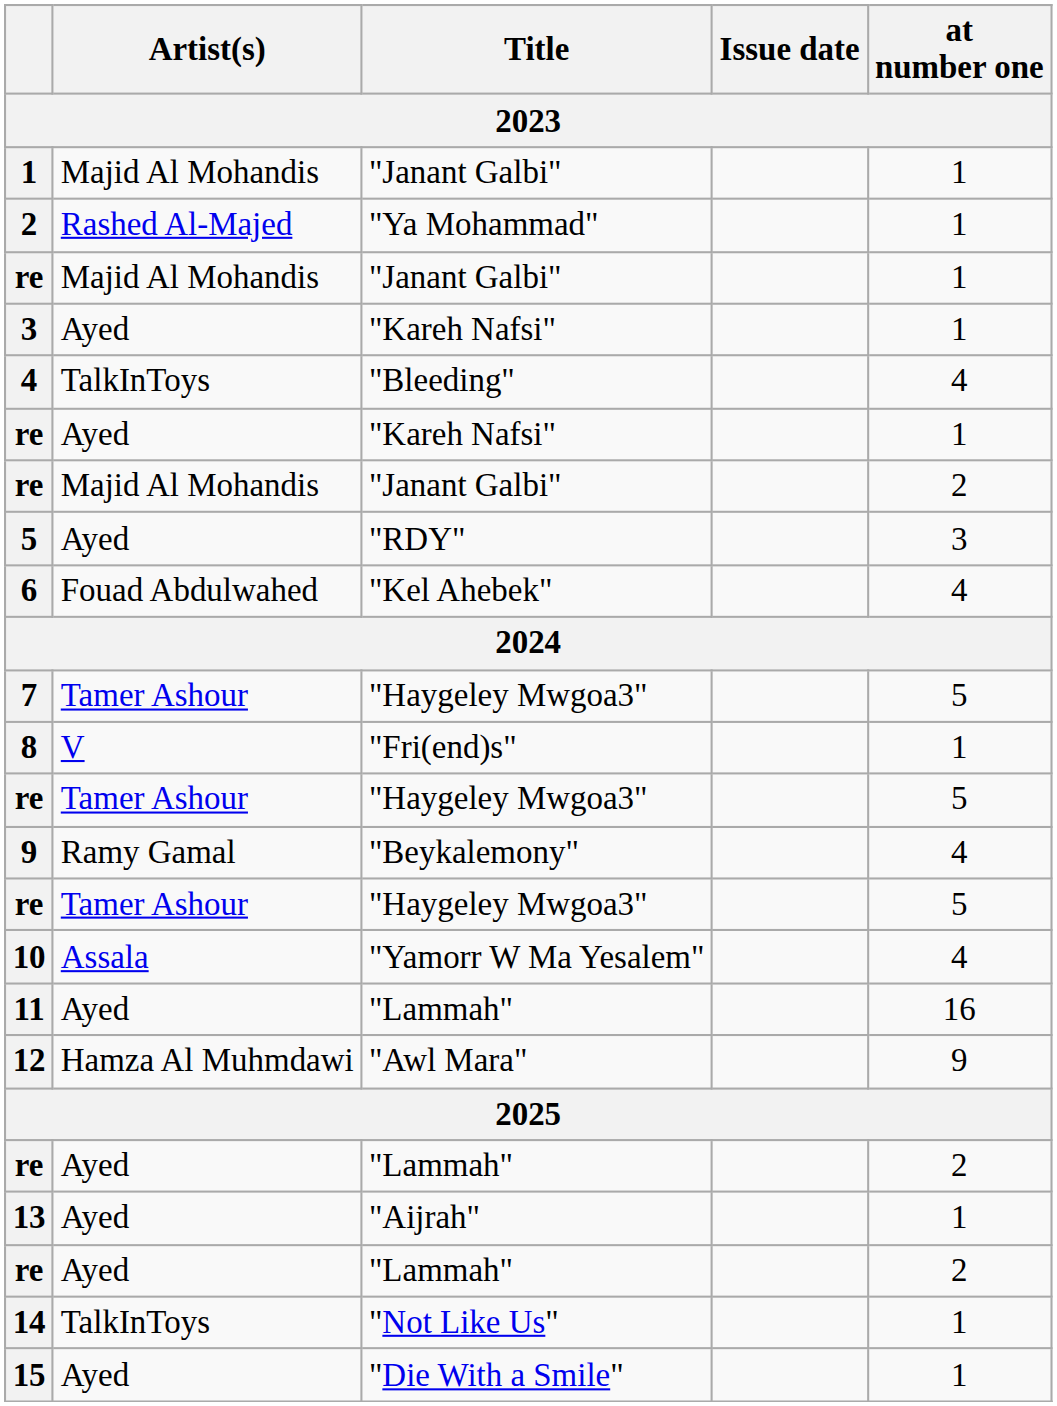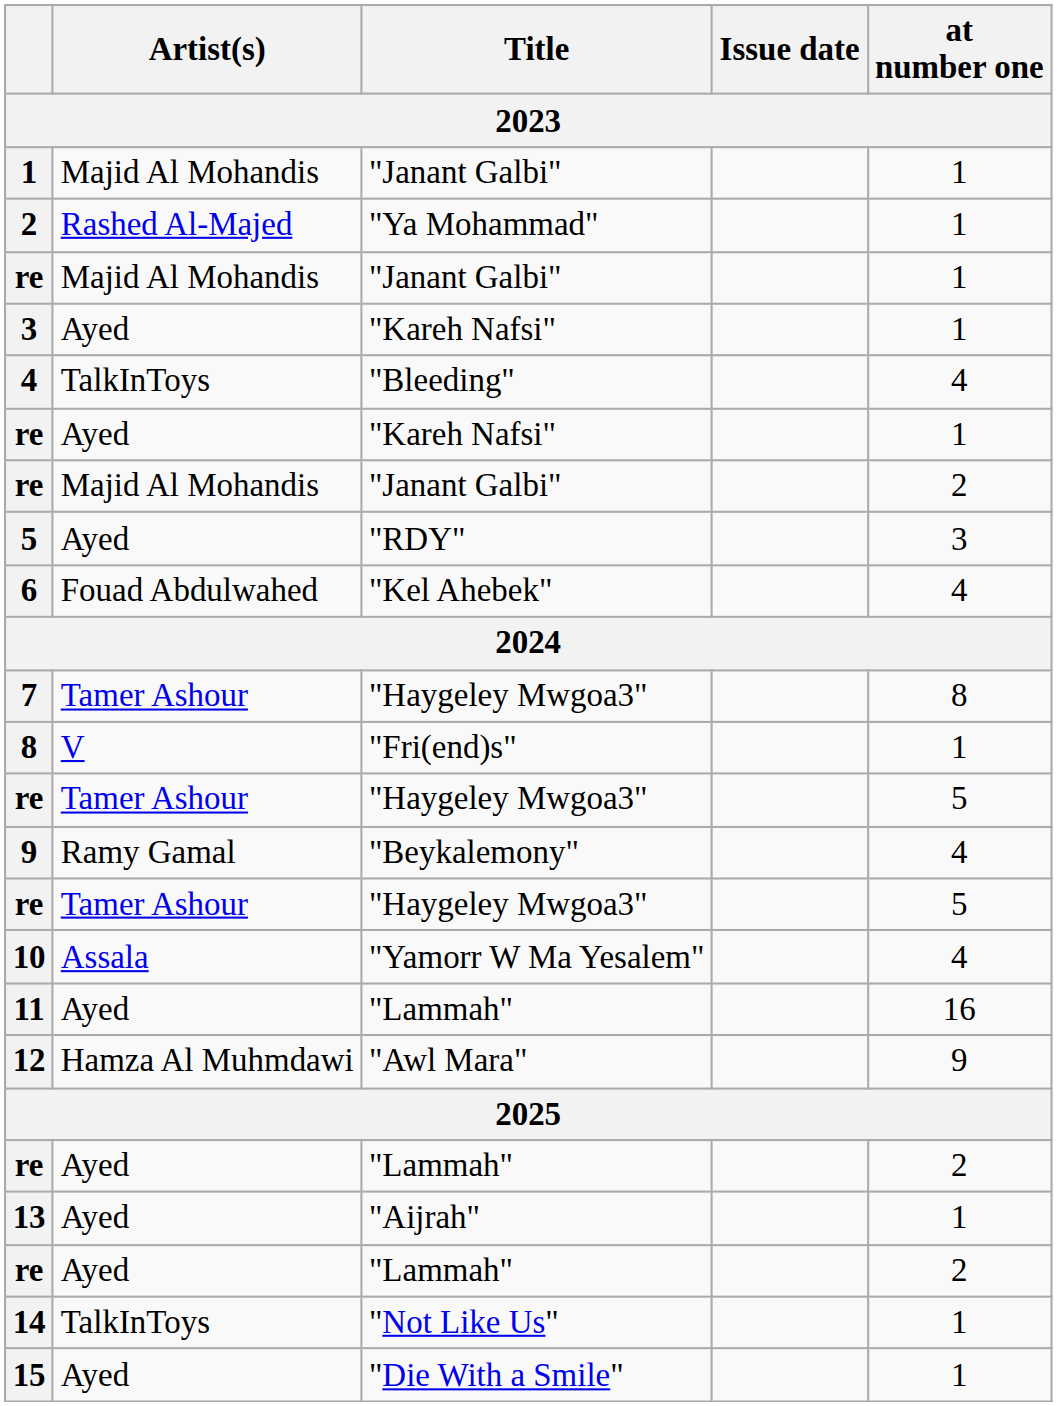7 | at number one: 5 -> 8
